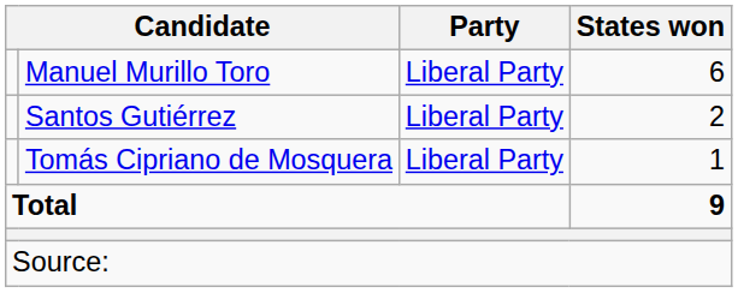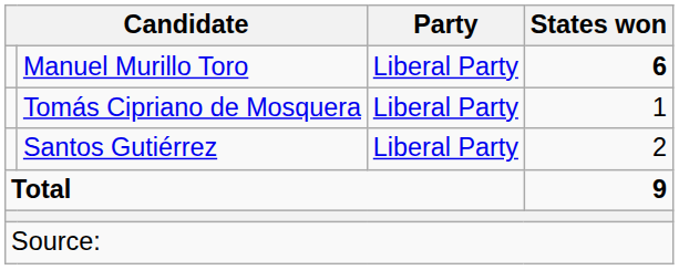Manuel Murillo Toro | States won: normal -> bold
rows swapped: Santos Gutiérrez <-> Tomás Cipriano de Mosquera
